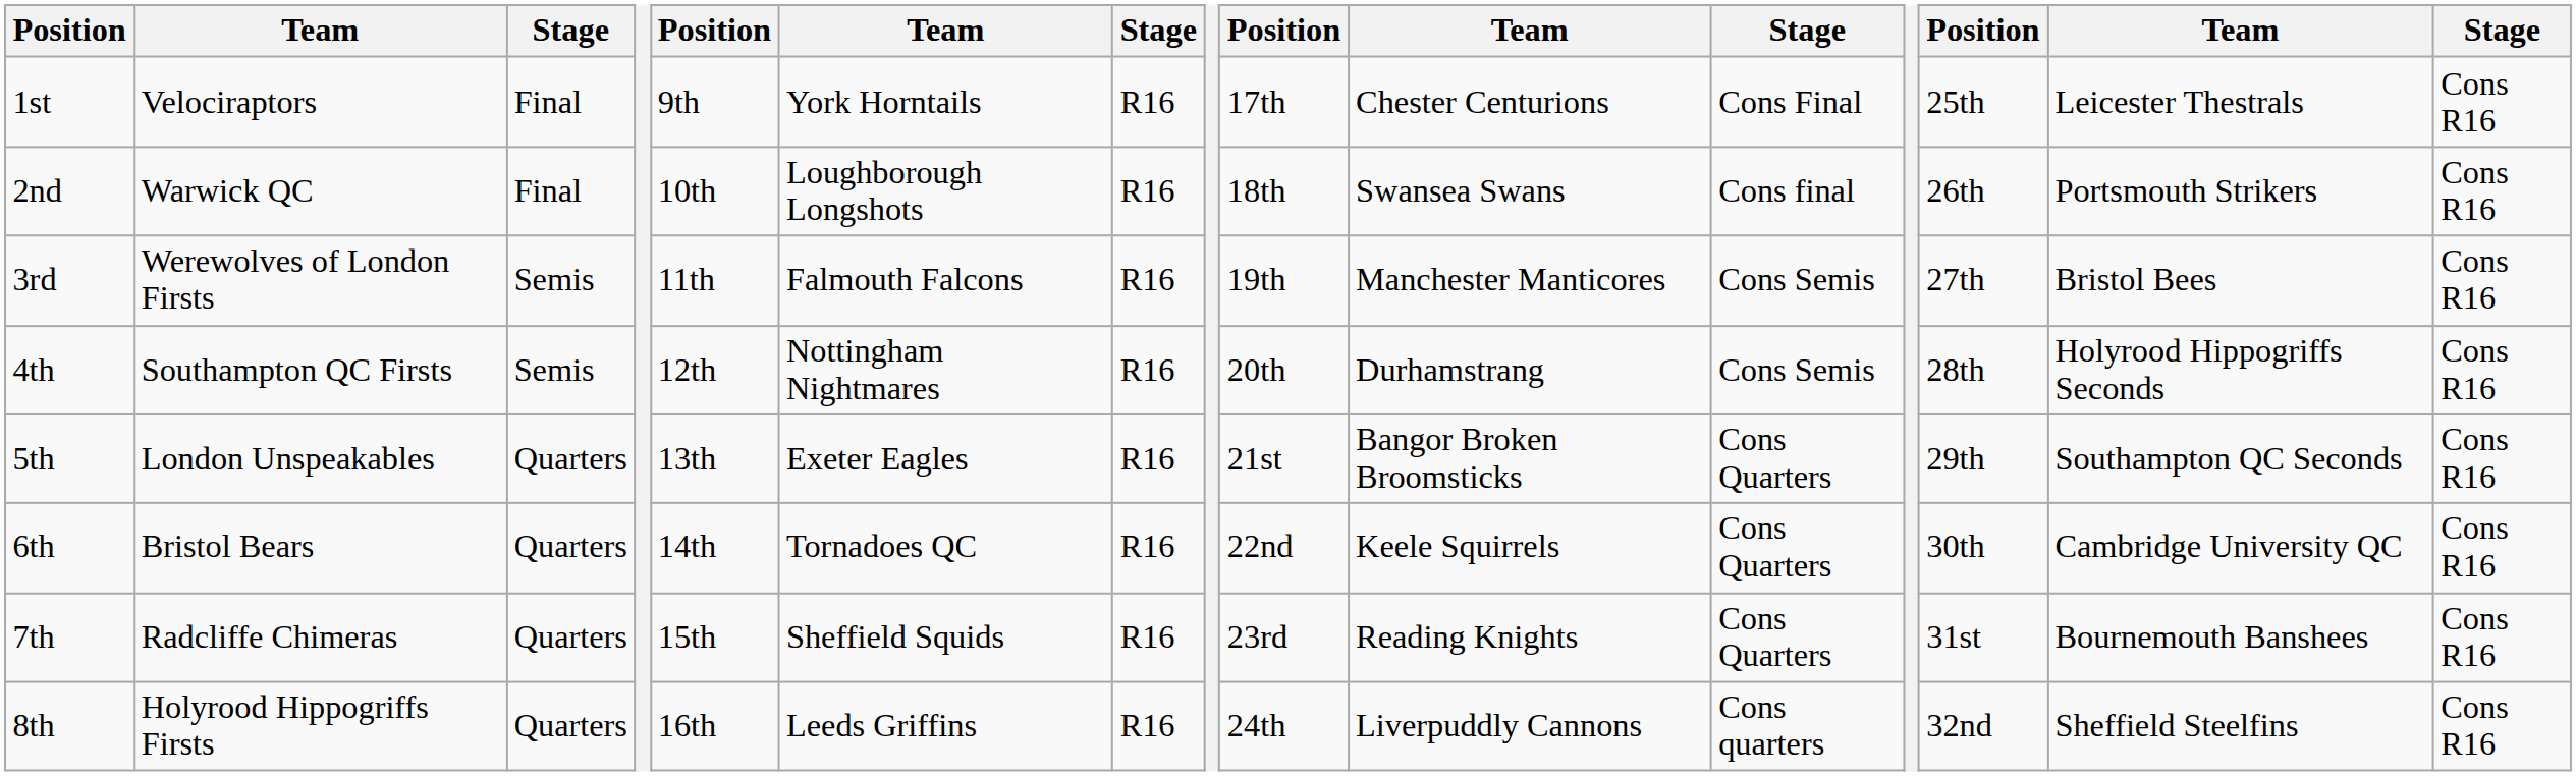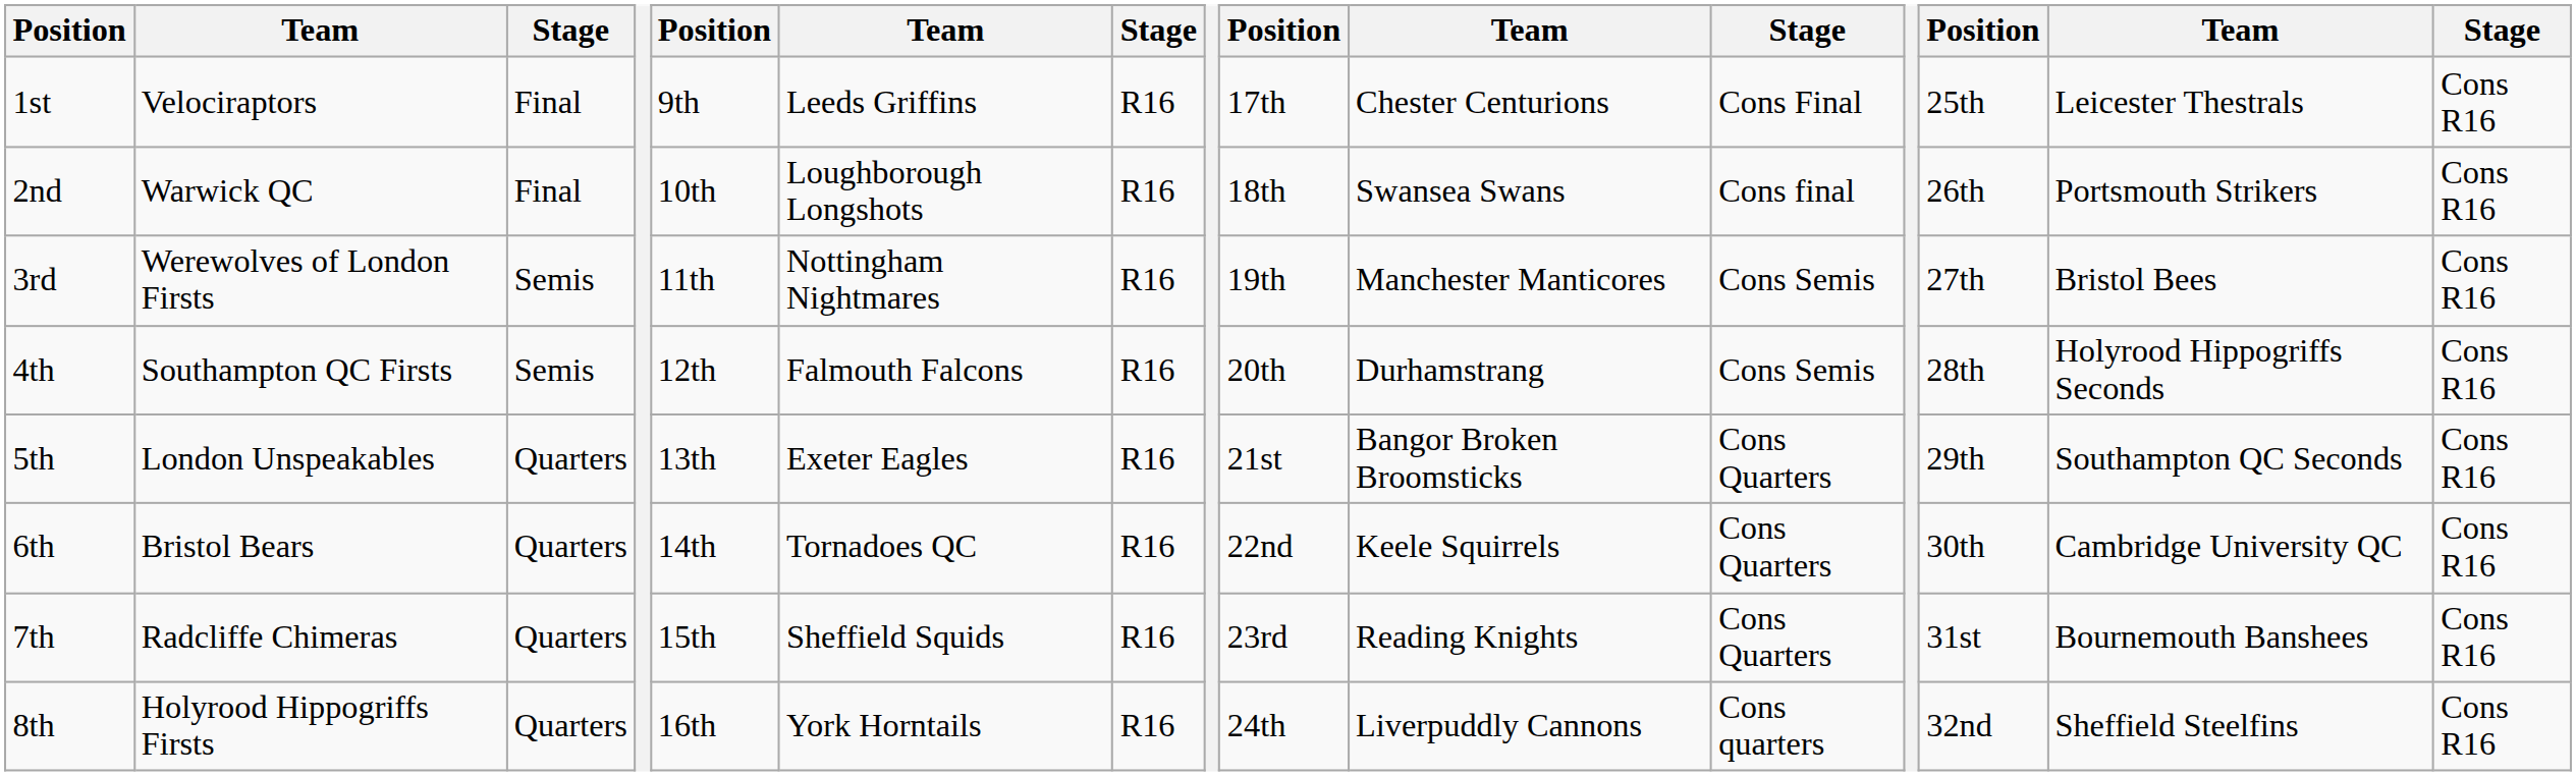1st | column 6: York Horntails -> Leeds Griffins
3rd | column 6: Falmouth Falcons -> Nottingham Nightmares
4th | column 6: Nottingham Nightmares -> Falmouth Falcons
8th | column 6: Leeds Griffins -> York Horntails
